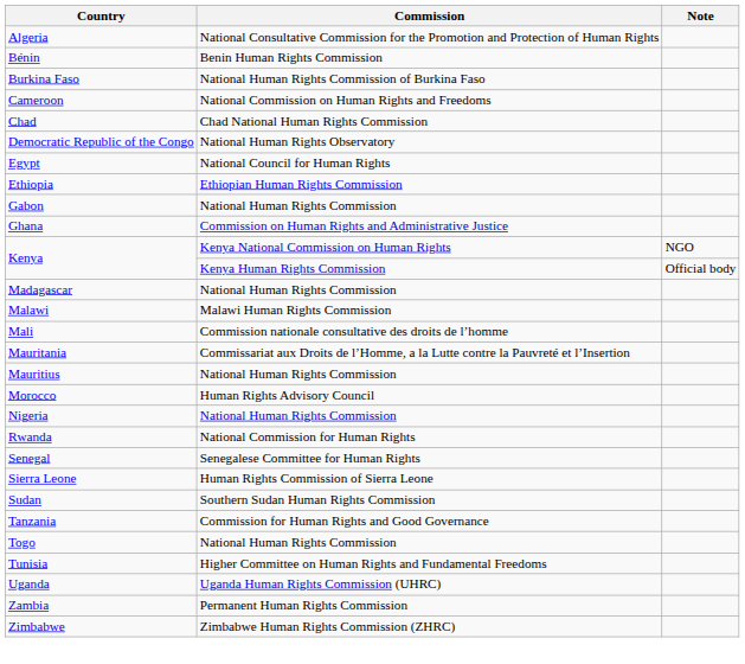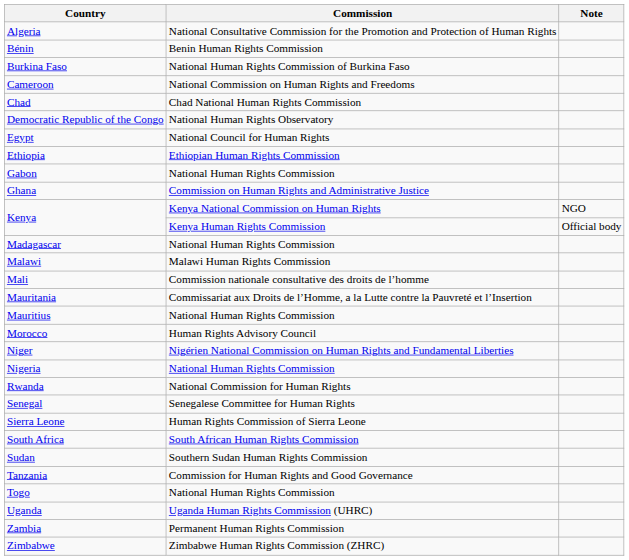+ row: Niger | Nigérien National Commission on Human Rights and Fundamental Liberties
+ row: South Africa | South African Human Rights Commission
- row: Tunisia | Higher Committee on Human Rights and Fundamental Freedoms
